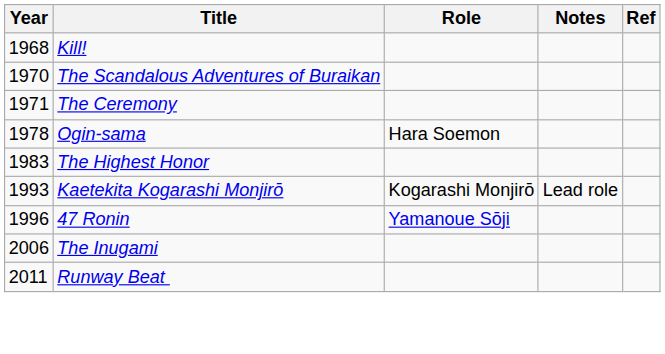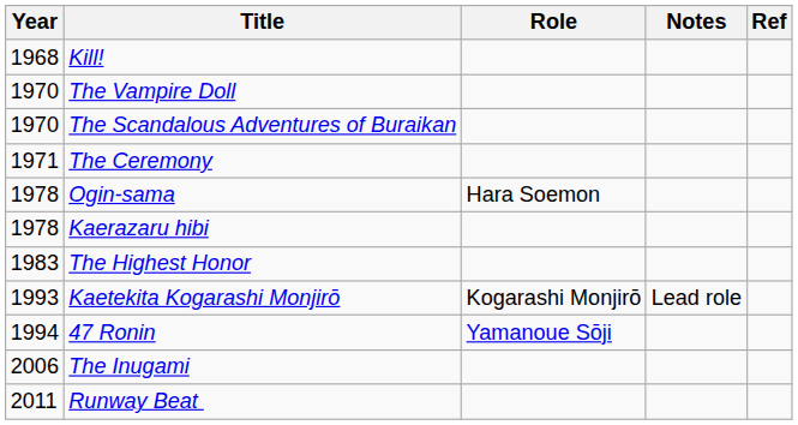+ row: 1970 | The Vampire Doll
+ row: 1978 | Kaerazaru hibi
47 Ronin | Year: 1996 -> 1994
